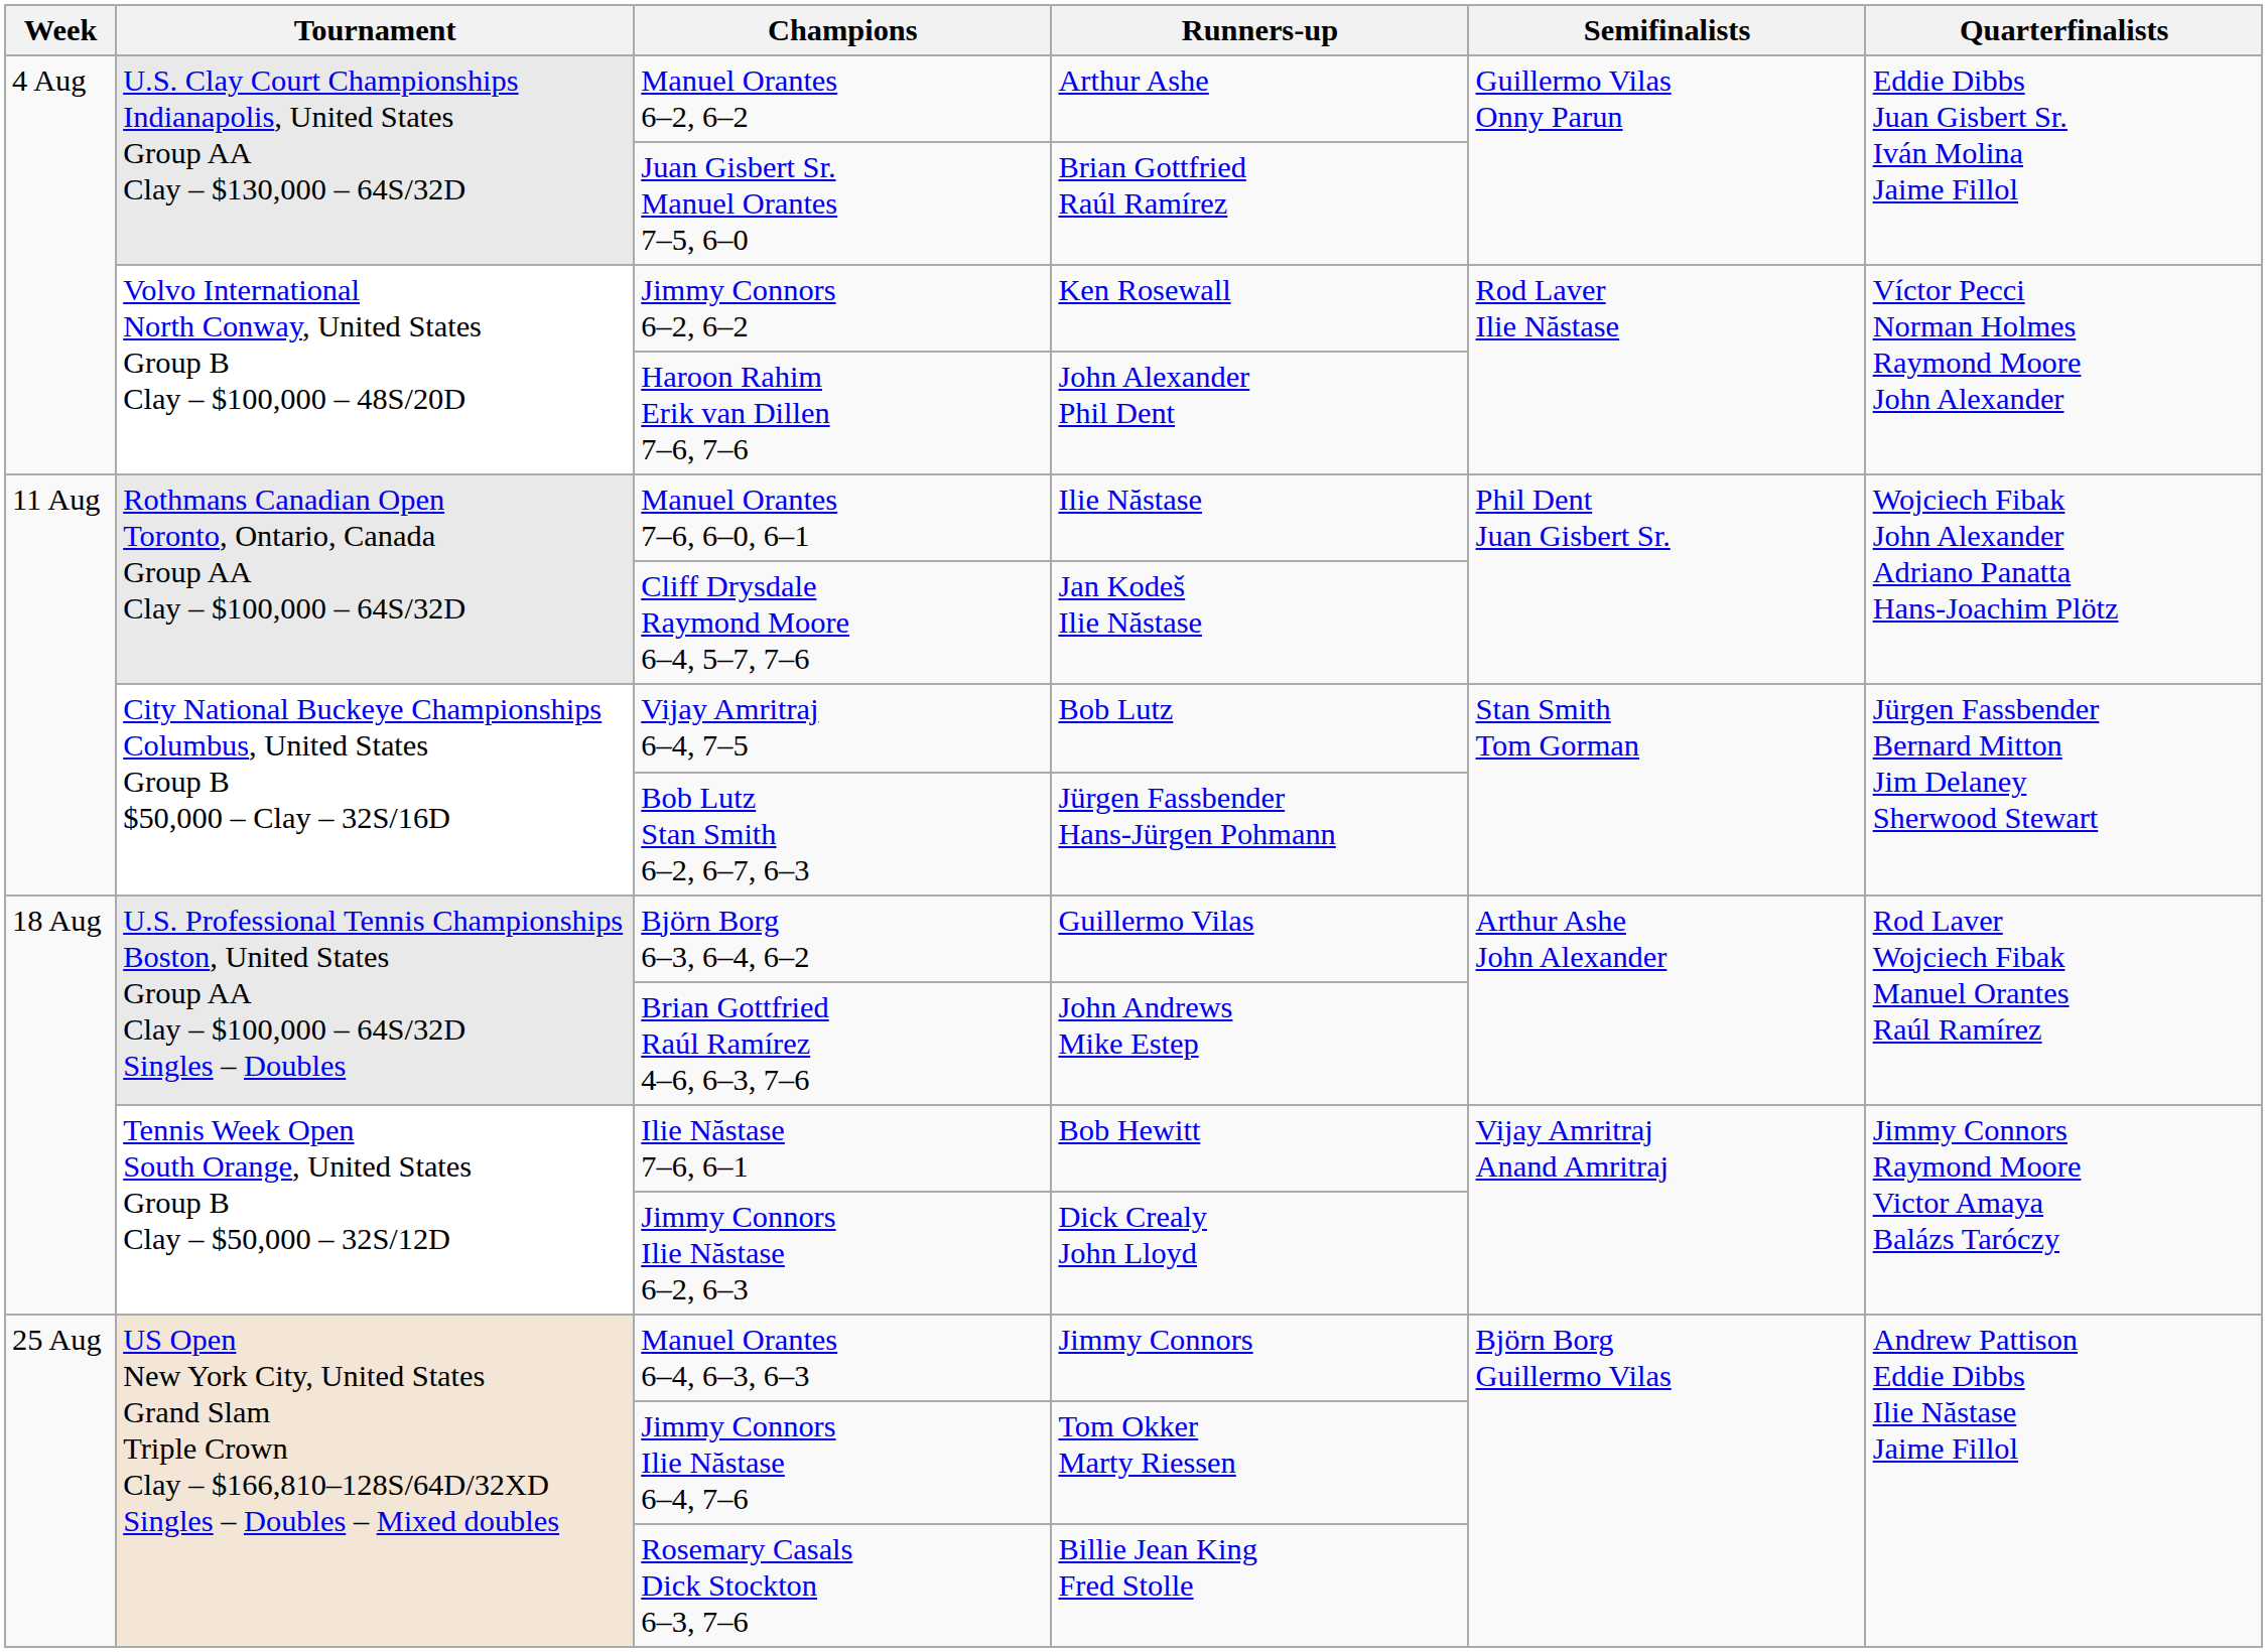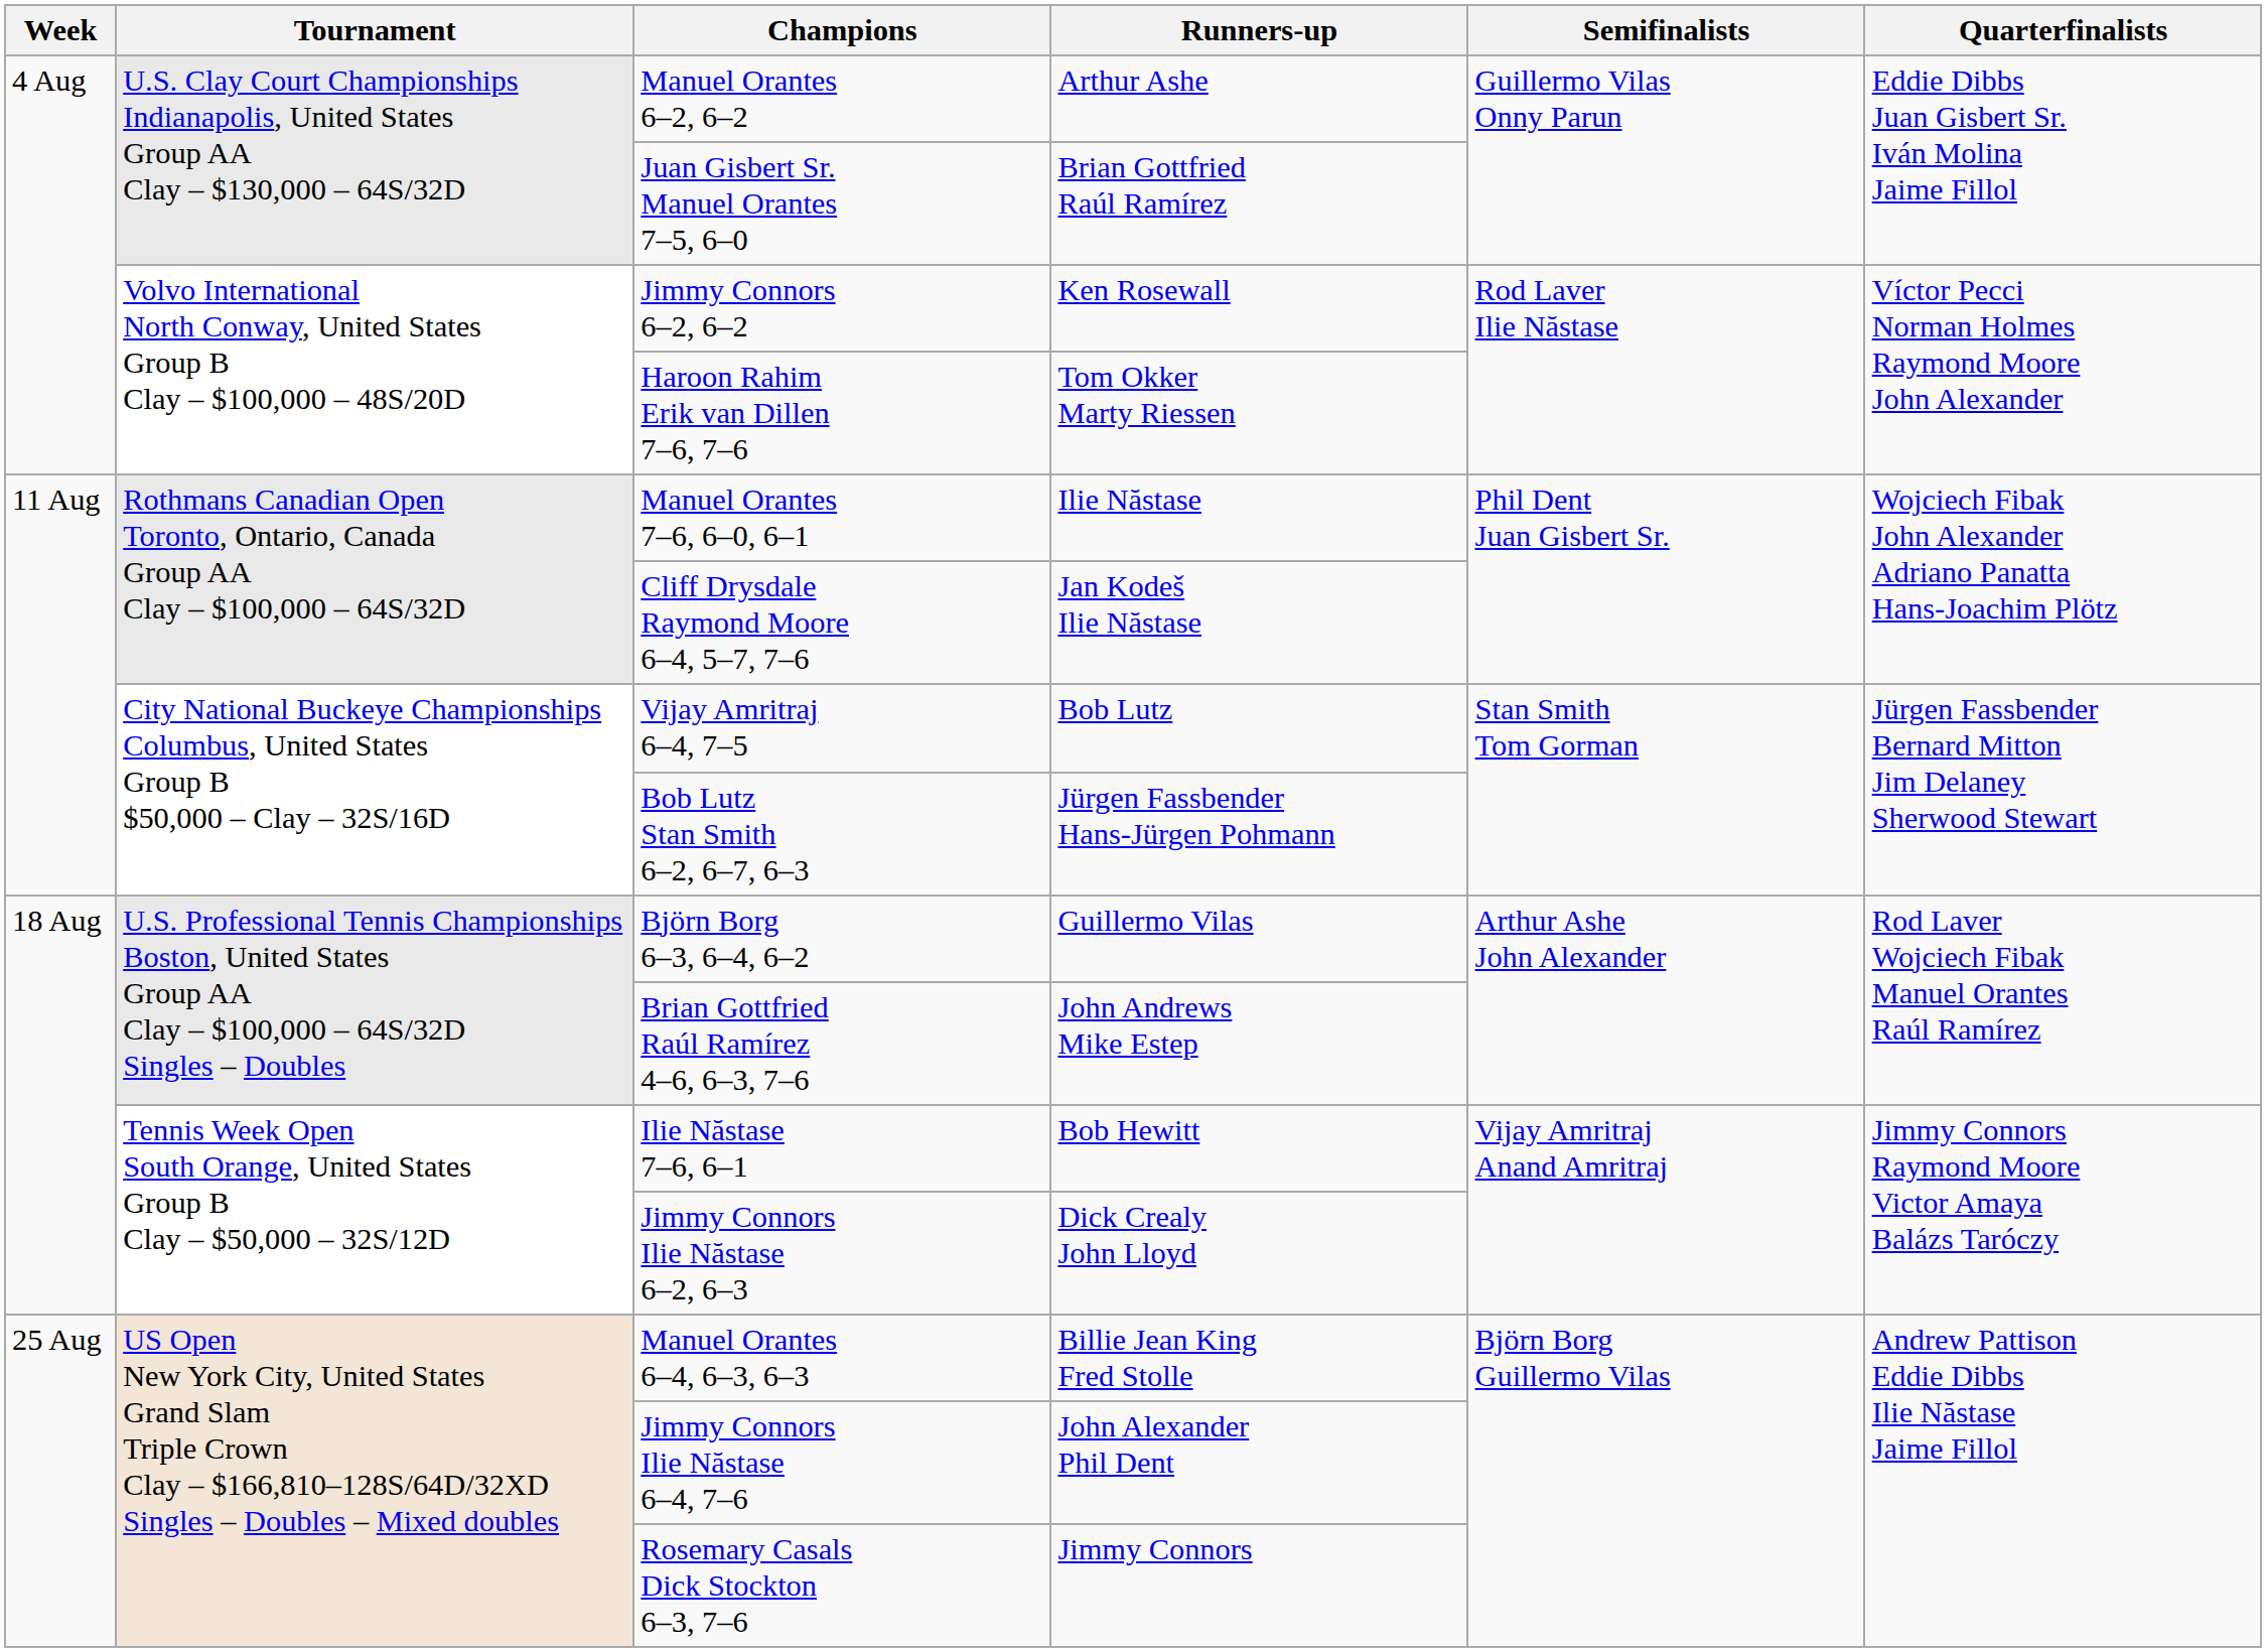Haroon Rahim Erik van Dillen 7–6, 7–6 | Runners-up: John Alexander Phil Dent -> Tom Okker Marty Riessen
Manuel Orantes 6–4, 6–3, 6–3 | Runners-up: Jimmy Connors -> Billie Jean King Fred Stolle
Jimmy Connors Ilie Năstase 6–4, 7–6 | Runners-up: Tom Okker Marty Riessen -> John Alexander Phil Dent
Rosemary Casals Dick Stockton 6–3, 7–6 | Runners-up: Billie Jean King Fred Stolle -> Jimmy Connors
